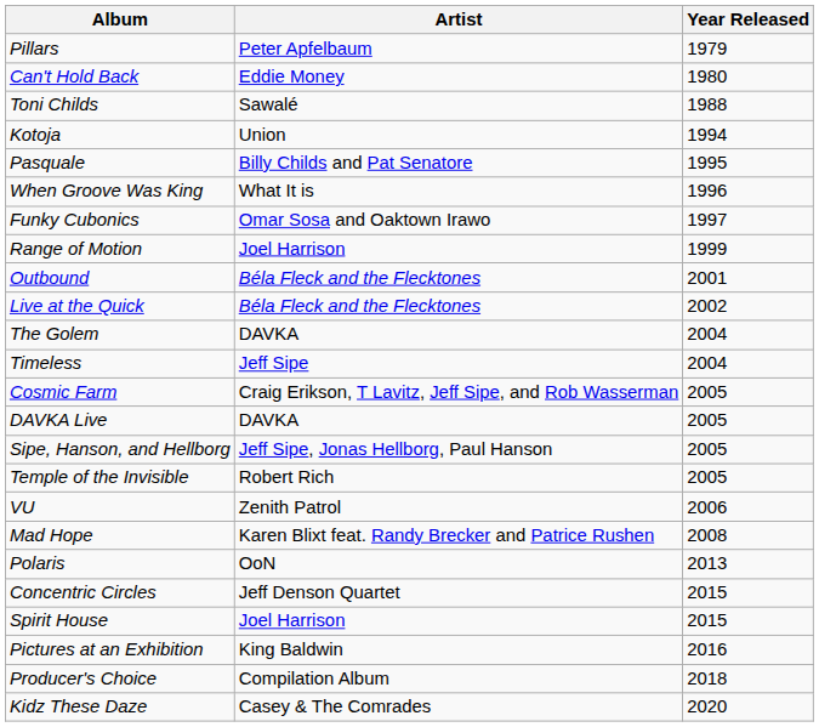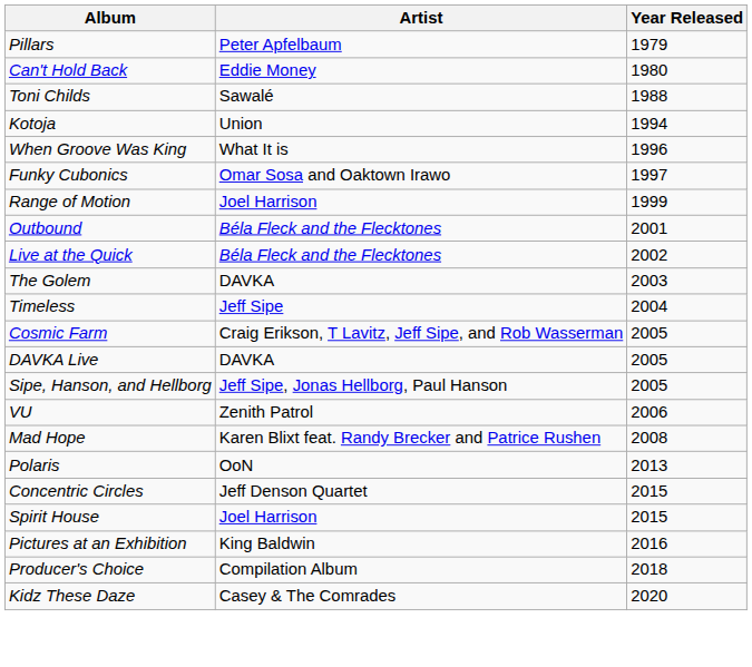- row: Pasquale | Billy Childs and Pat Senatore | 1995
The Golem | Year Released: 2004 -> 2003
- row: Temple of the Invisible | Robert Rich | 2005
